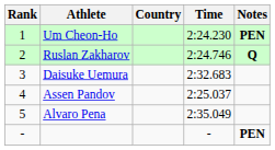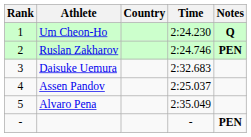Um Cheon-Ho | Notes: PEN -> Q
Ruslan Zakharov | Notes: Q -> PEN
